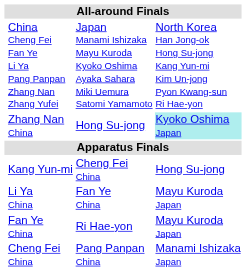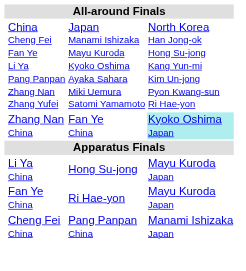Zhang Nan China | column 3: Hong Su-jong -> Fan Ye China
- row: Kang Yun-mi | Cheng Fei China | Hong Su-jong
Li Ya China | column 3: Fan Ye China -> Hong Su-jong
